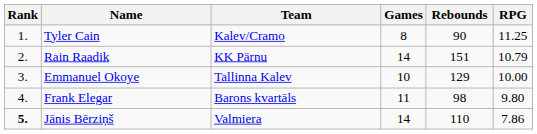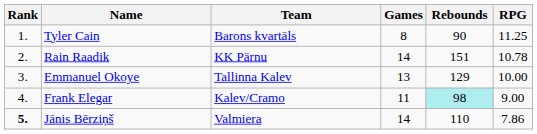Tyler Cain | Team: Kalev/Cramo -> Barons kvartāls
Rain Raadik | RPG: 10.79 -> 10.78
Emmanuel Okoye | Games: 10 -> 13
Frank Elegar | Team: Barons kvartāls -> Kalev/Cramo
Frank Elegar | Rebounds: no background -> paleturquoise background
Frank Elegar | RPG: 9.80 -> 9.00
